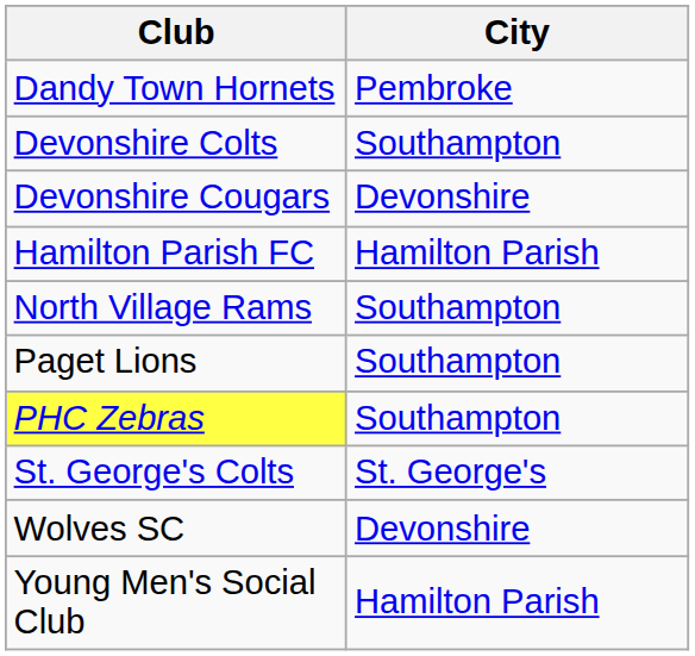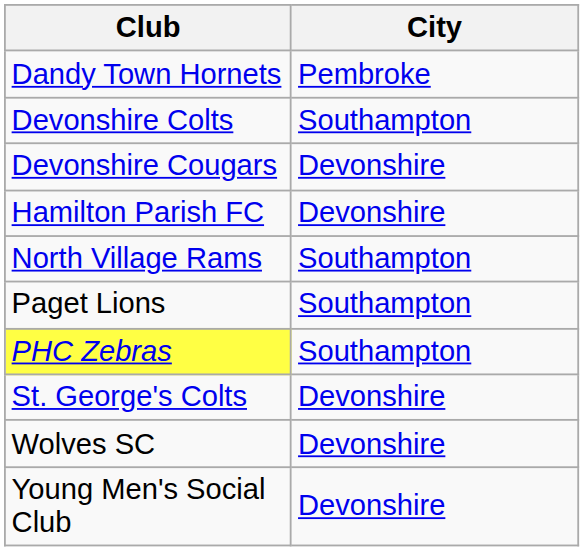Hamilton Parish FC | City: Hamilton Parish -> Devonshire
St. George's Colts | City: St. George's -> Devonshire
Young Men's Social Club | City: Hamilton Parish -> Devonshire
